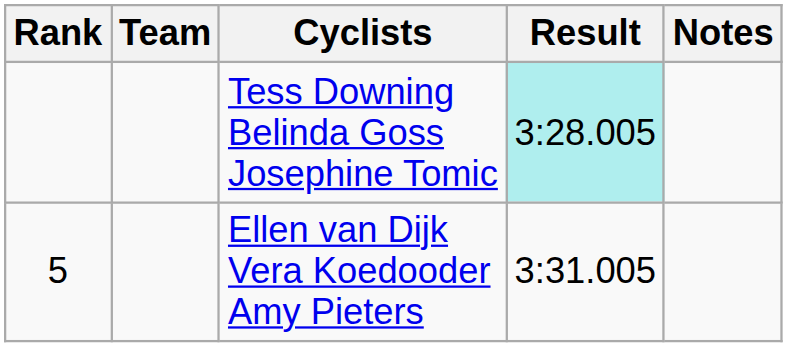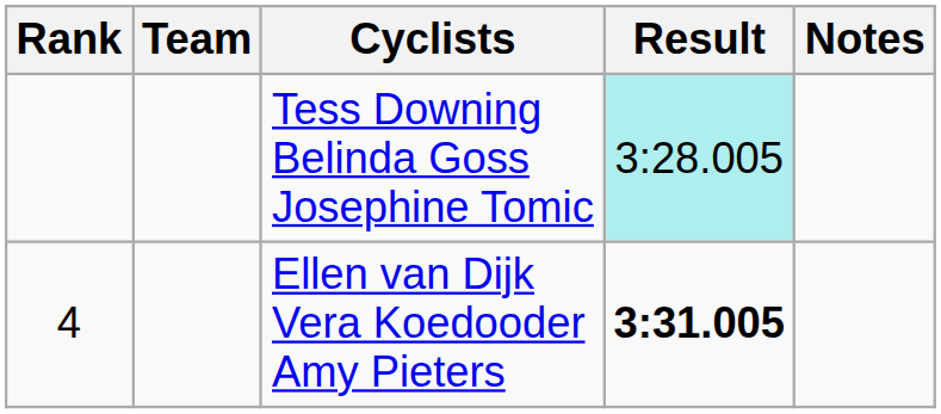Ellen van Dijk Vera Koedooder Amy Pieters | Rank: 5 -> 4
Ellen van Dijk Vera Koedooder Amy Pieters | Result: normal -> bold
